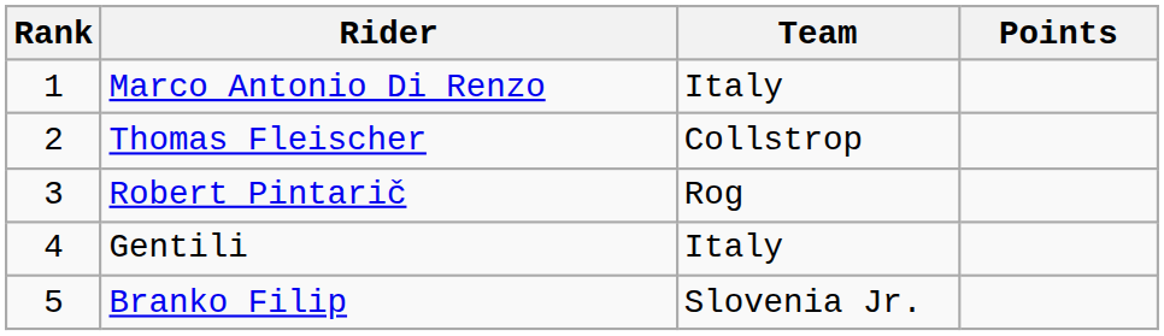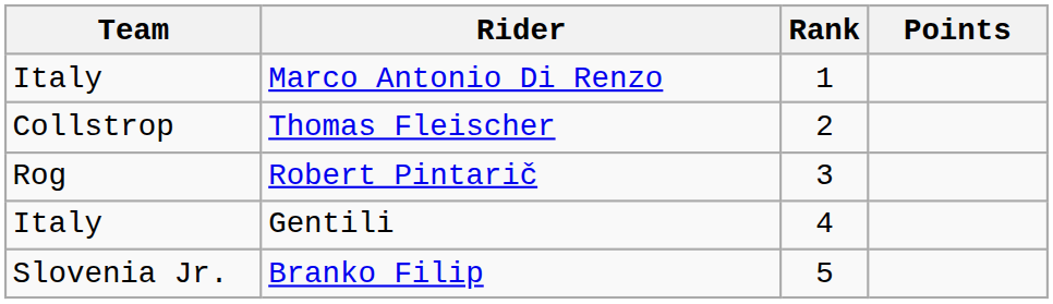columns swapped: Rank <-> Team
